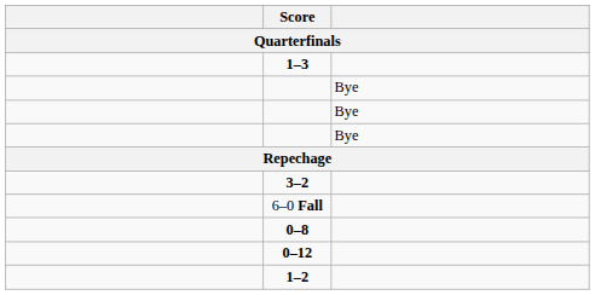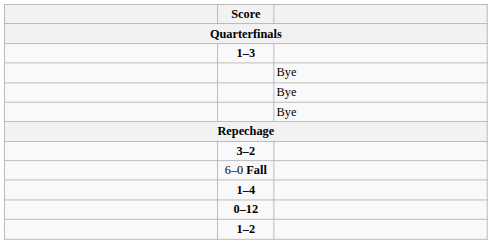+ row: 1–4
- row: 0–8
